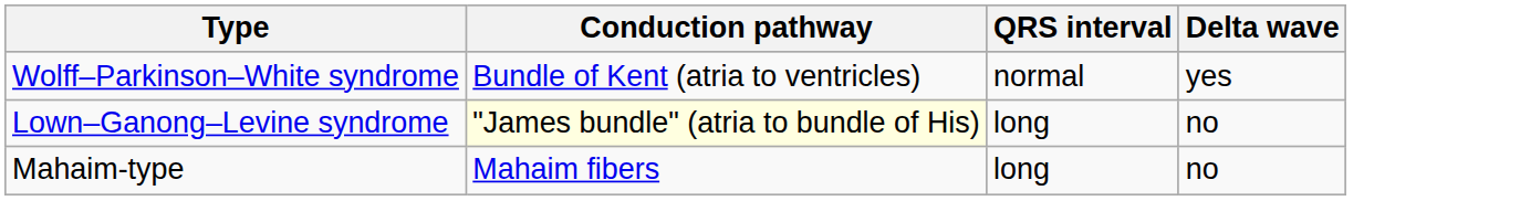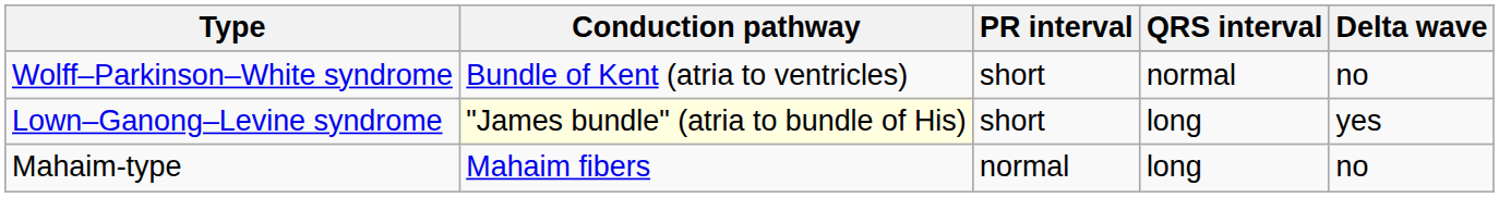+ column: PR interval | short | short | normal
Wolff–Parkinson–White syndrome | Delta wave: yes -> no
Lown–Ganong–Levine syndrome | Delta wave: no -> yes
